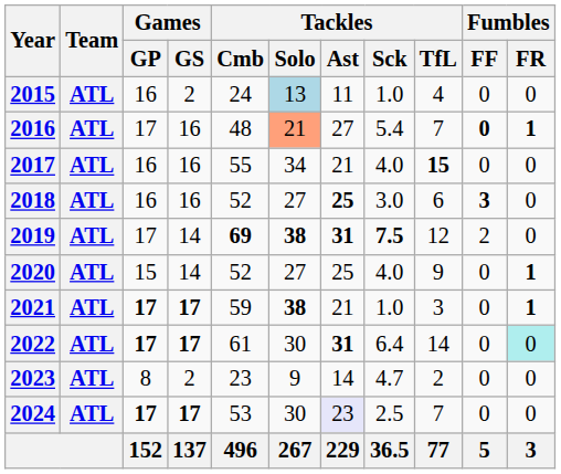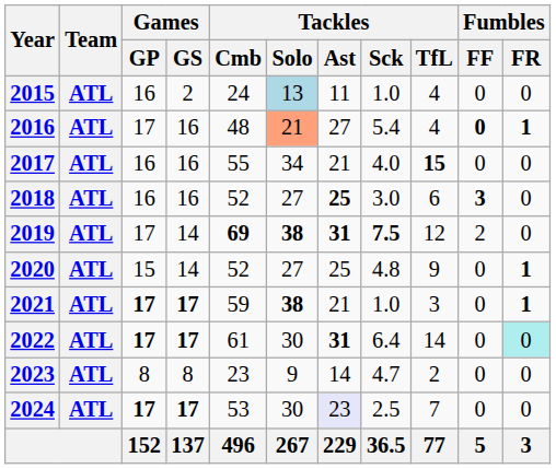2016 | Tackles / TfL: 7 -> 4
2020 | Tackles / Sck: 4.0 -> 4.8
2023 | Games / GS: 2 -> 8
